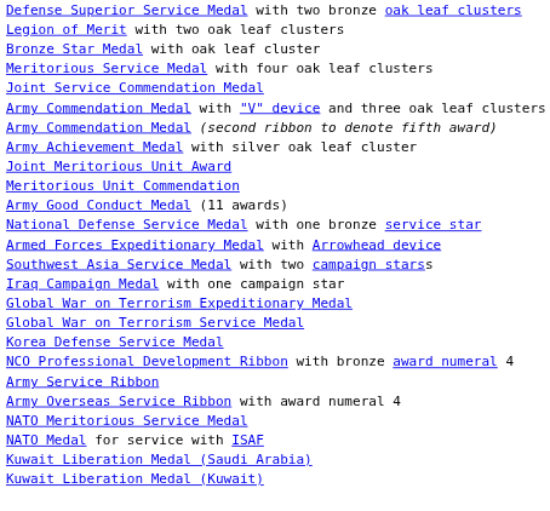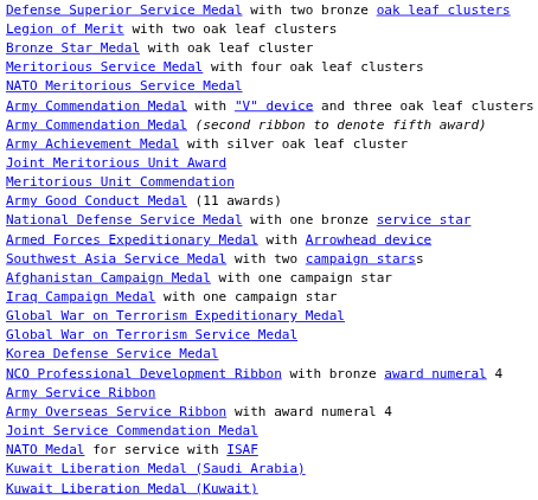rows swapped: Joint Service Commendation Medal <-> NATO Meritorious Service Medal
+ row: Afghanistan Campaign Medal with one campaign star
